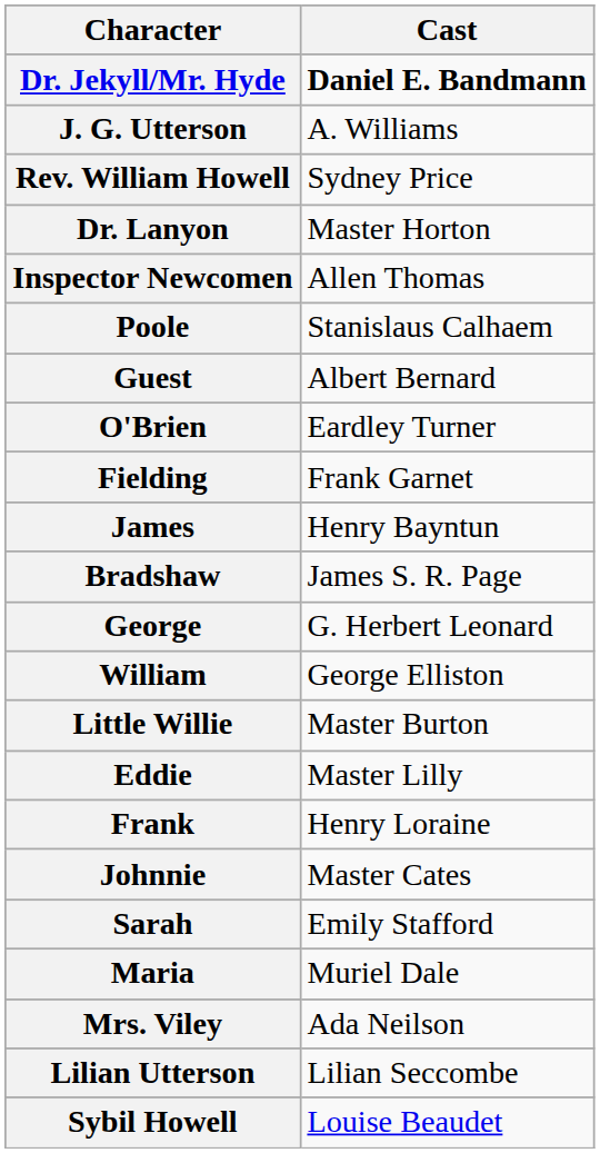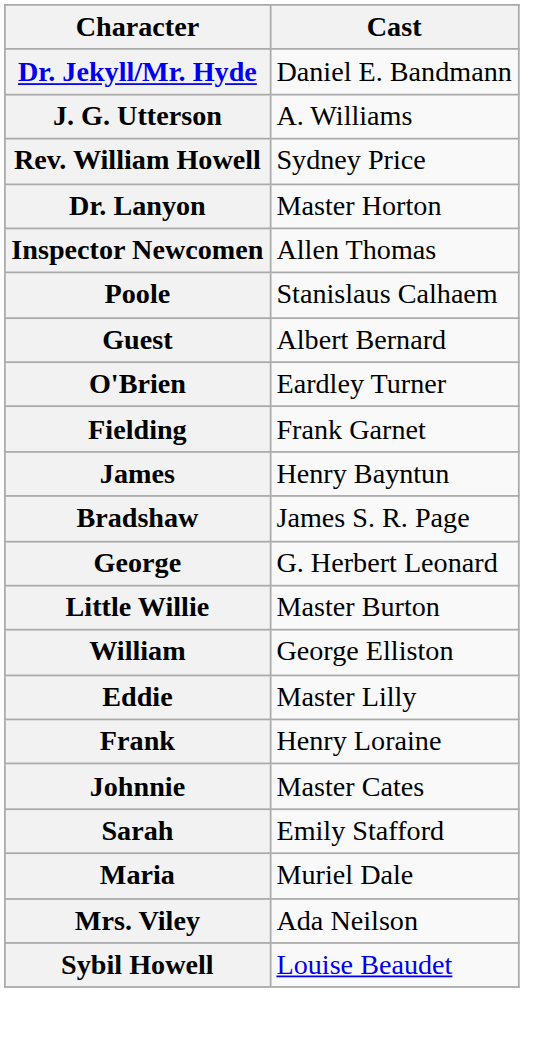Dr. Jekyll/Mr. Hyde | Cast: bold -> normal
rows swapped: William <-> Little Willie
- row: Lilian Utterson | Lilian Seccombe
